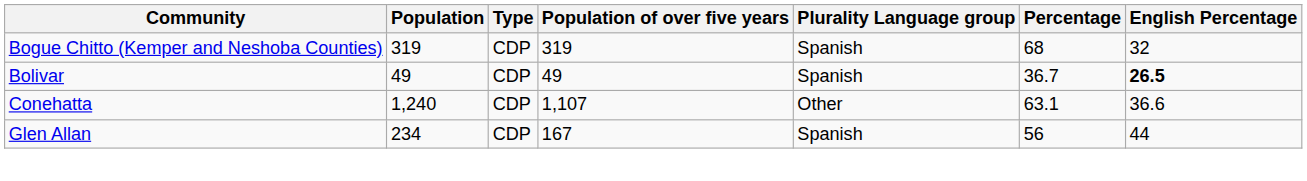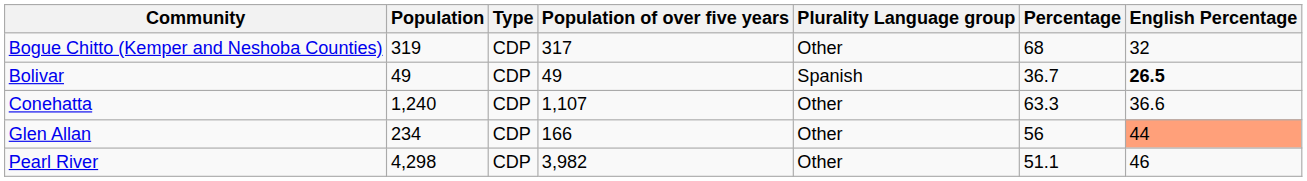Bogue Chitto (Kemper and Neshoba Counties) | Population of over five years: 319 -> 317
Bogue Chitto (Kemper and Neshoba Counties) | Plurality Language group: Spanish -> Other
Conehatta | Percentage: 63.1 -> 63.3
Glen Allan | Population of over five years: 167 -> 166
Glen Allan | Plurality Language group: Spanish -> Other
Glen Allan | English Percentage: no background -> lightsalmon background
+ row: Pearl River | 4,298 | CDP | 3,982 | Other | 51.1 | 46
